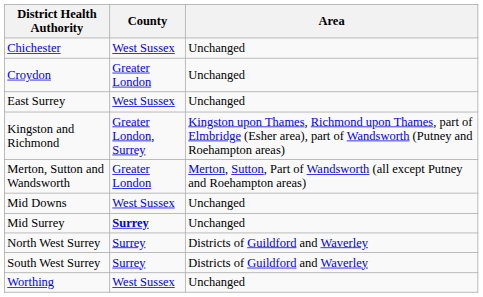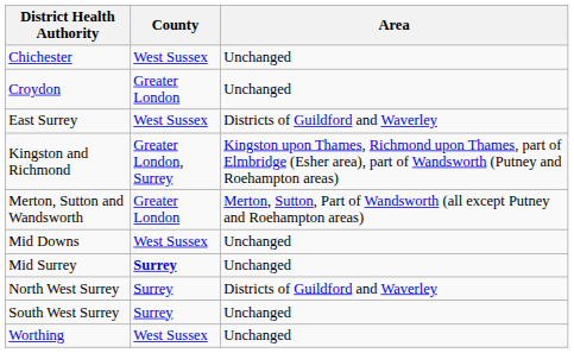East Surrey | Area: Unchanged -> Districts of Guildford and Waverley
South West Surrey | Area: Districts of Guildford and Waverley -> Unchanged
